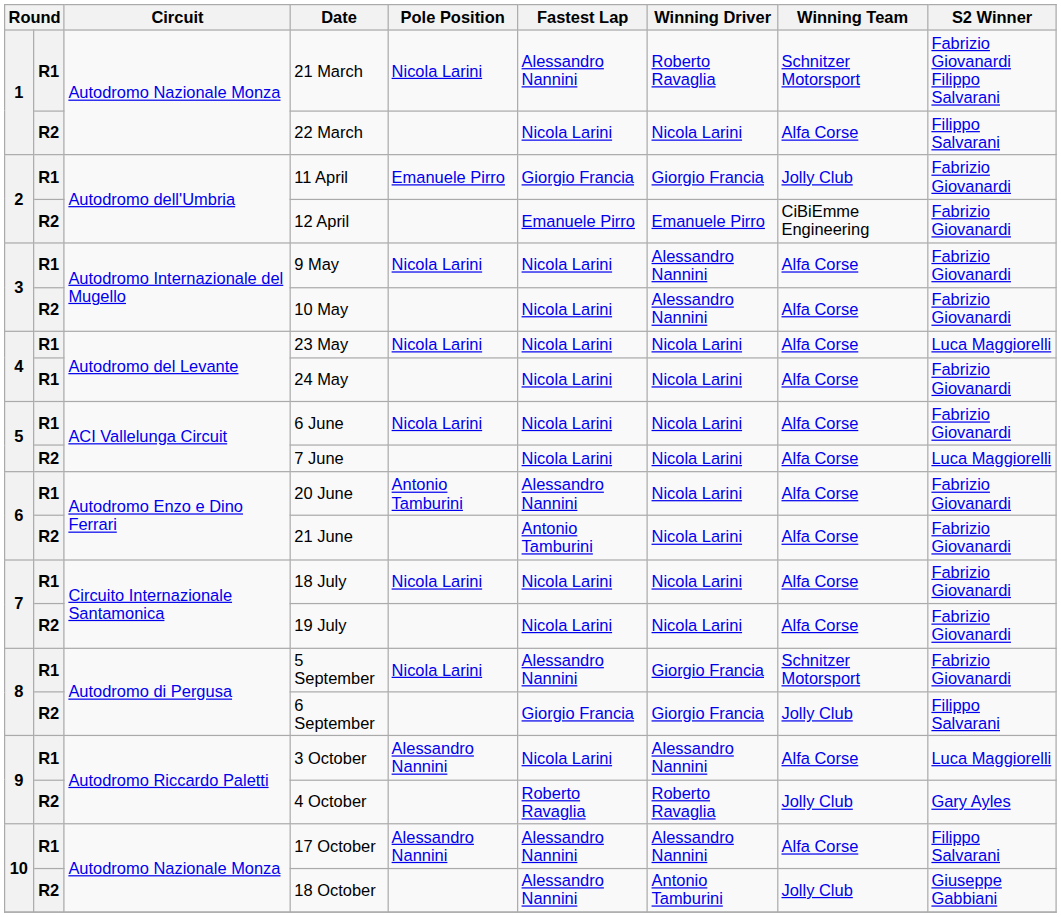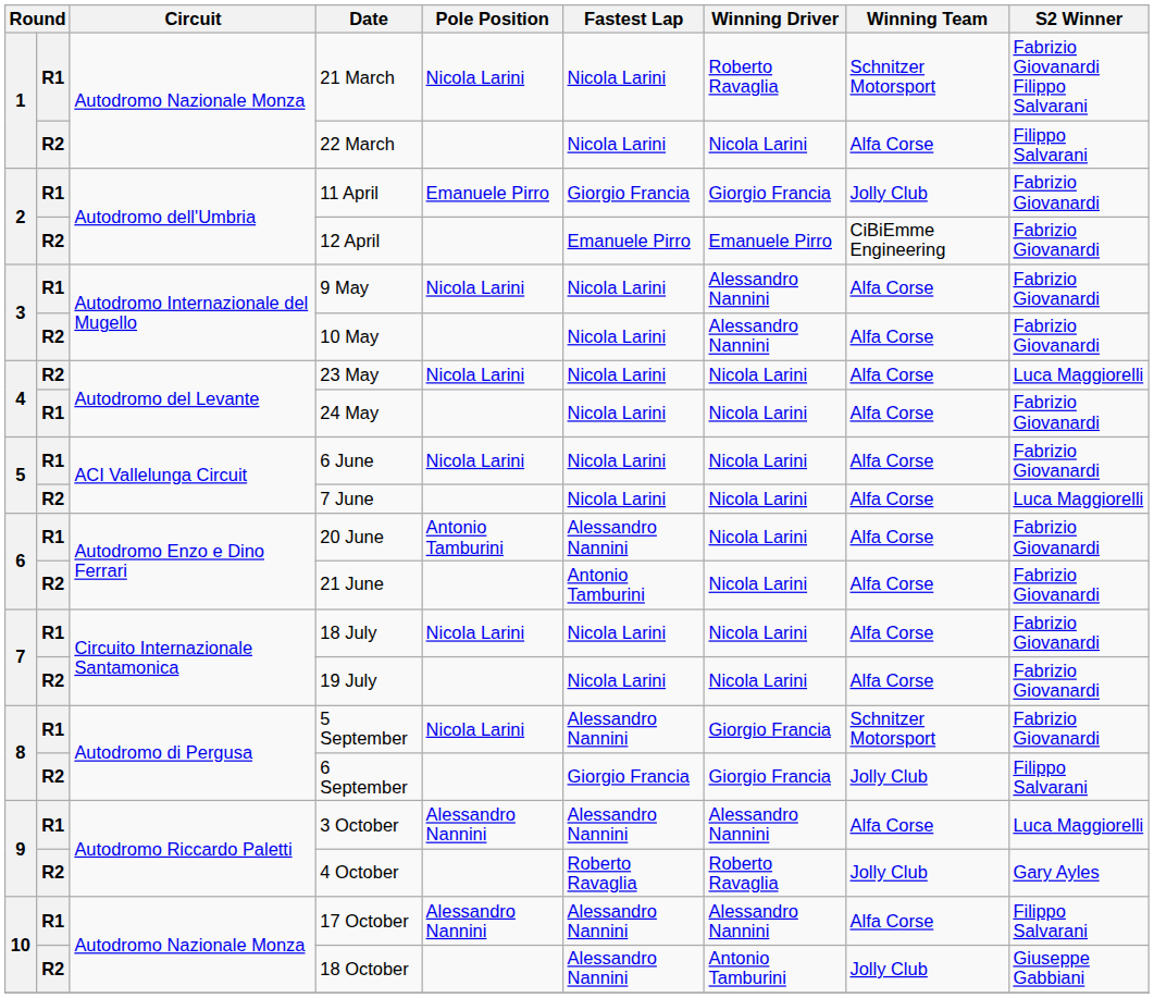21 March | Fastest Lap: Alessandro Nannini -> Nicola Larini
23 May | column 2: R1 -> R2
3 October | Fastest Lap: Nicola Larini -> Alessandro Nannini
